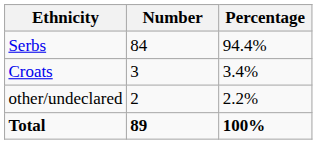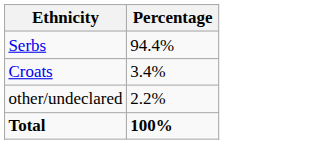- column: Number | 84 | 3 | 2 | 89
